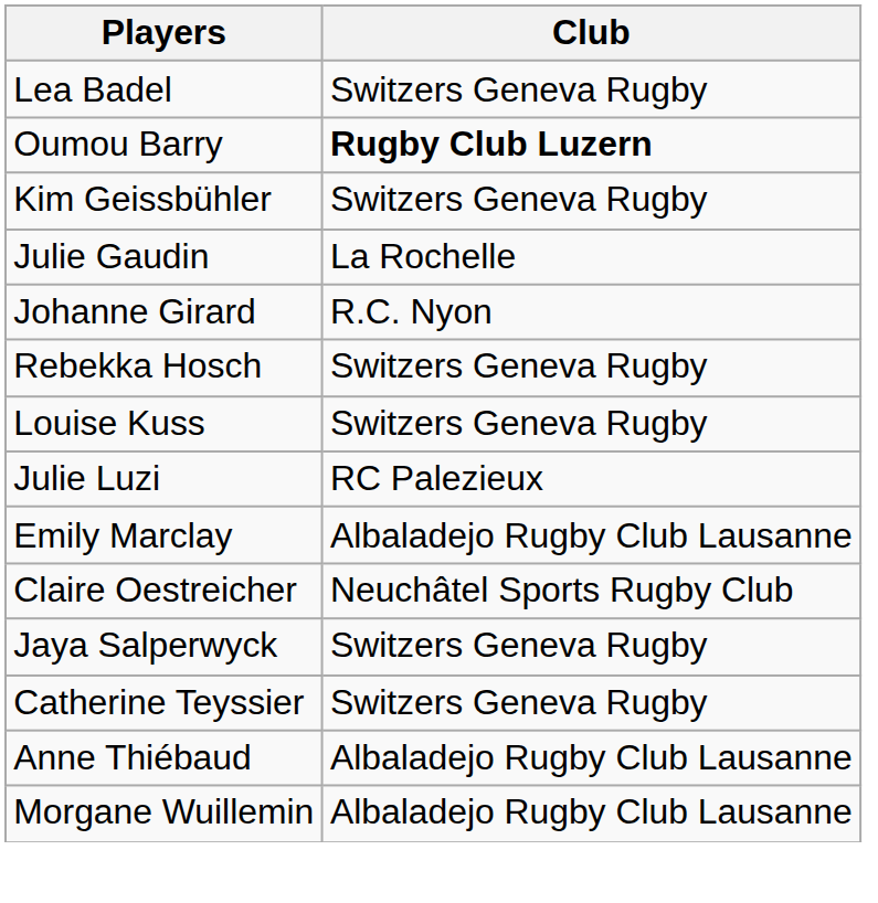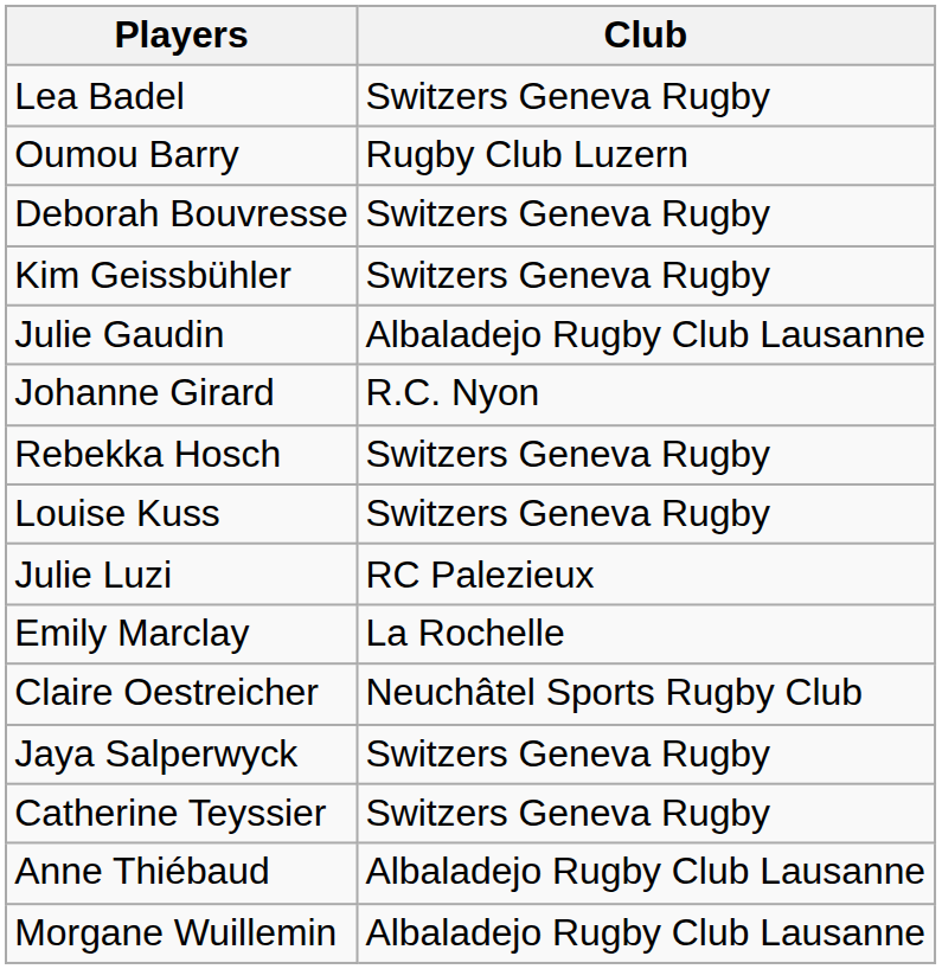Oumou Barry | Club: bold -> normal
+ row: Deborah Bouvresse | Switzers Geneva Rugby
Julie Gaudin | Club: La Rochelle -> Albaladejo Rugby Club Lausanne
Emily Marclay | Club: Albaladejo Rugby Club Lausanne -> La Rochelle
